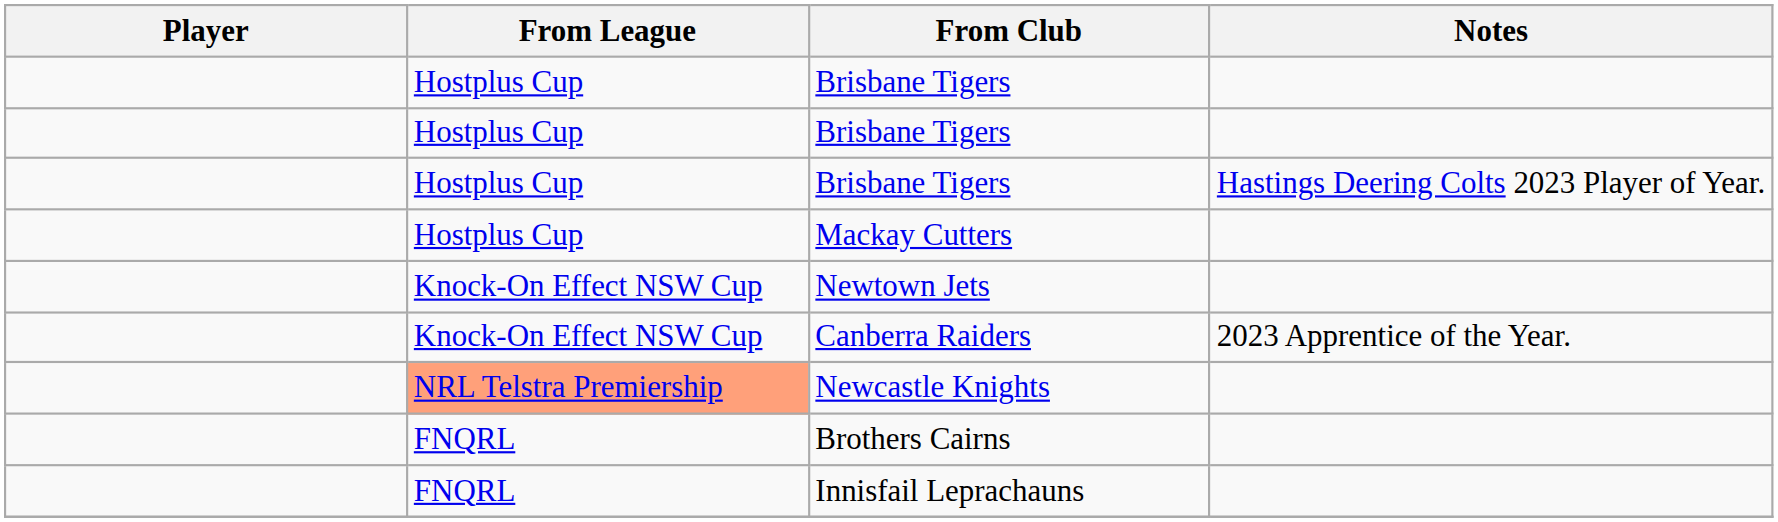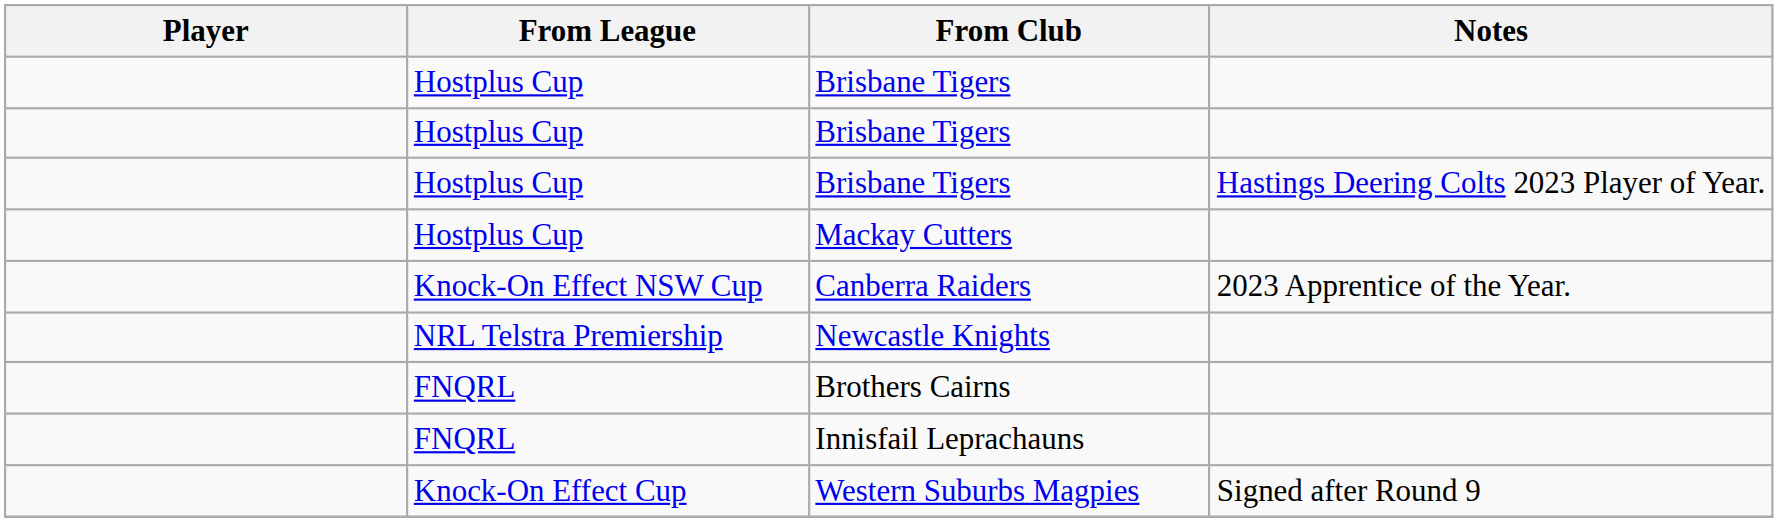- row: Knock-On Effect NSW Cup | Newtown Jets
Newcastle Knights | From League: lightsalmon background -> no background
+ row: Knock-On Effect Cup | Western Suburbs Magpies | Signed after Round 9
